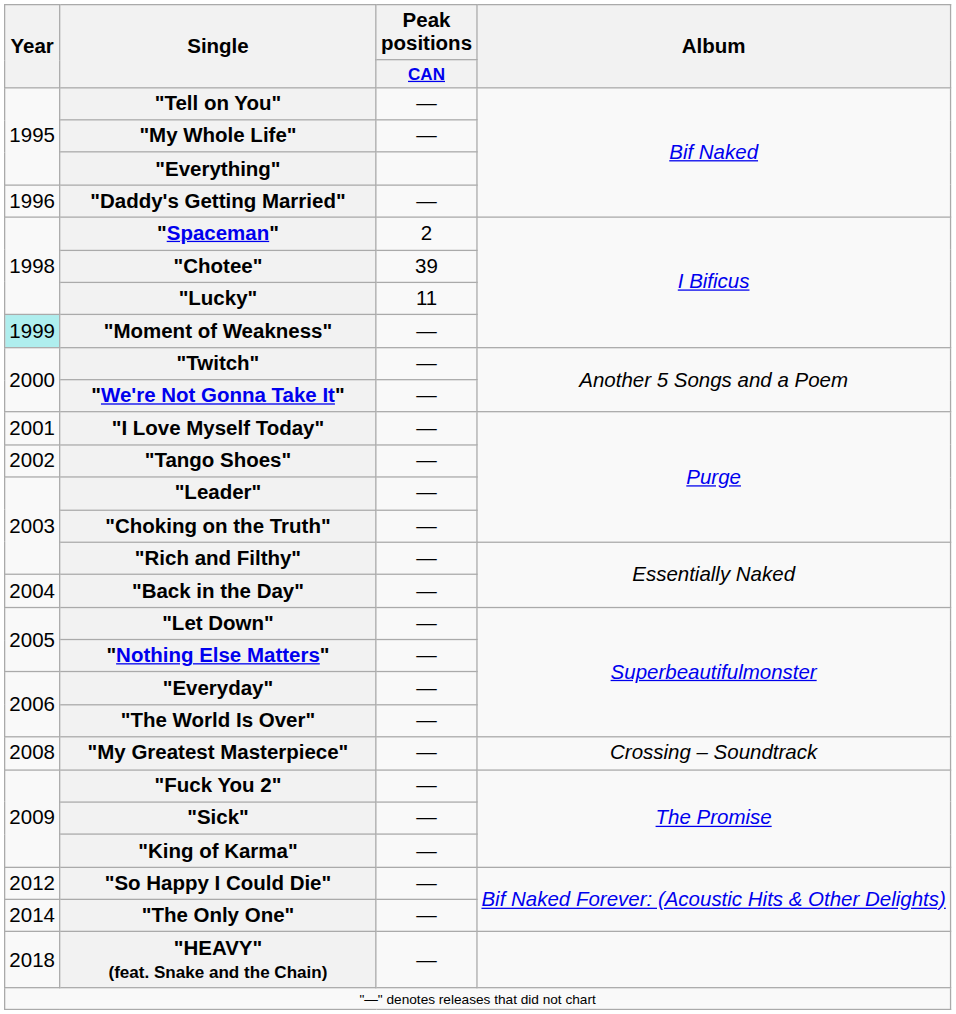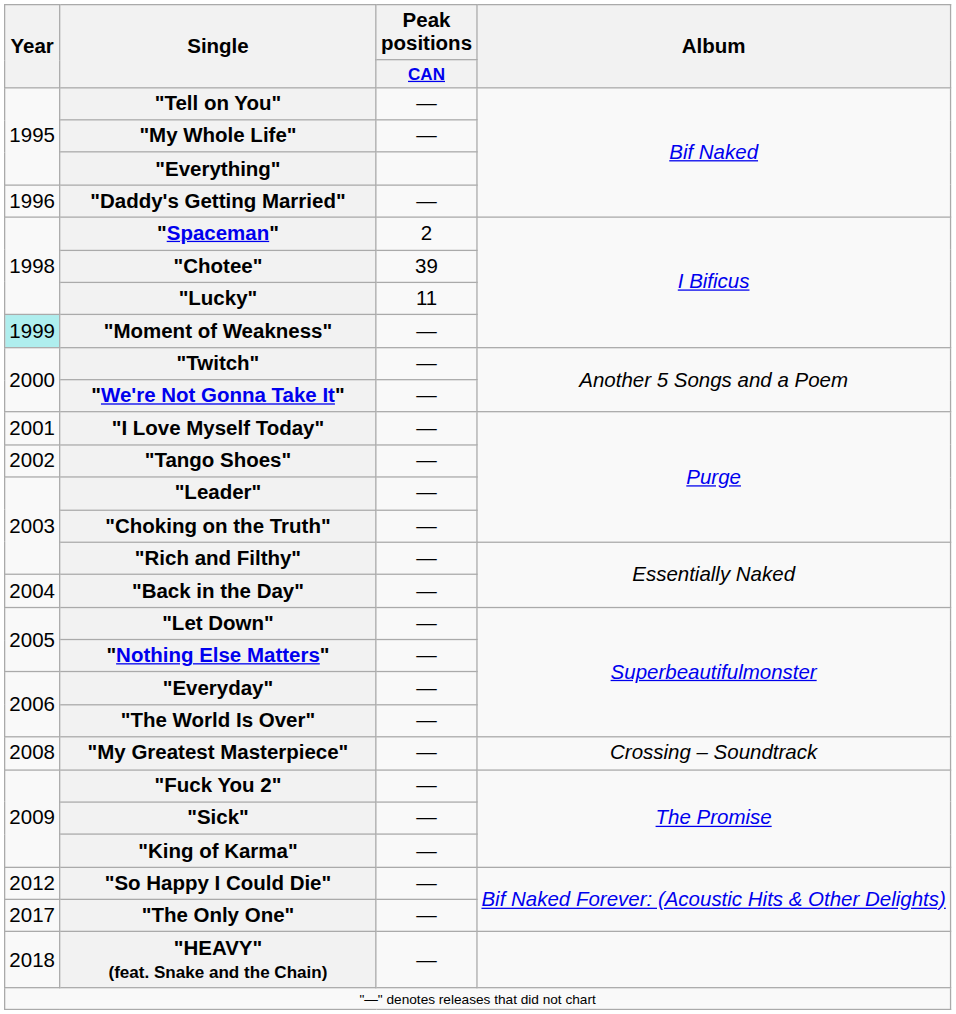"The Only One" | Year: 2014 -> 2017
